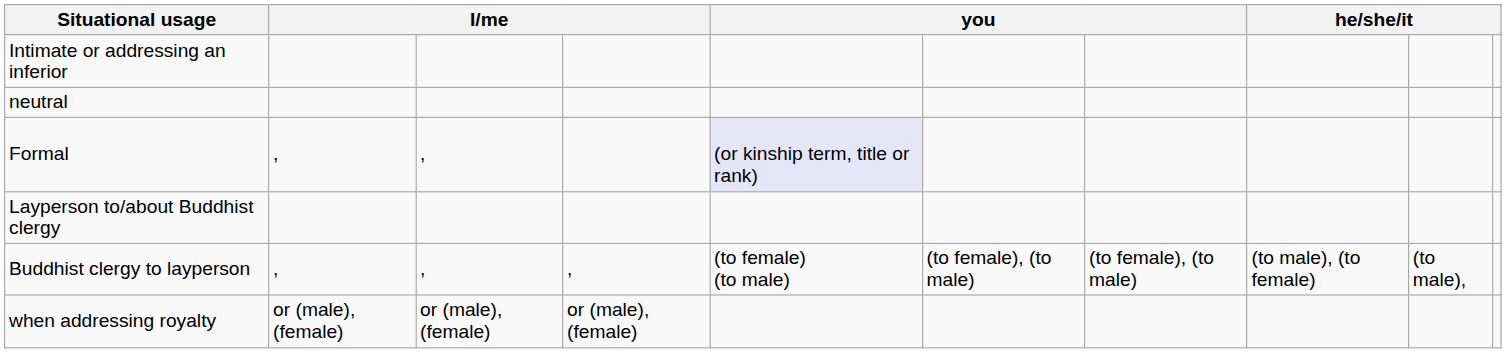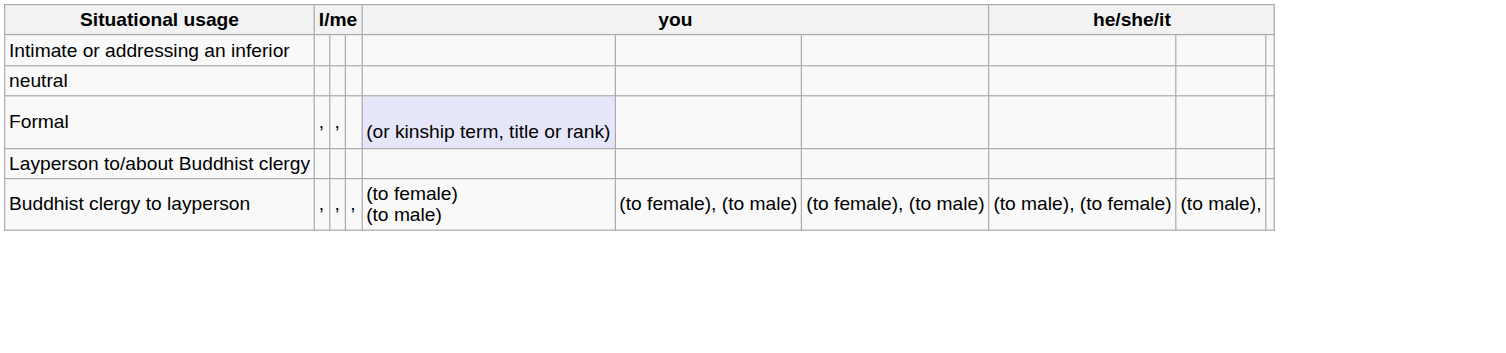- row: when addressing royalty | or (male), (female) | or (male), (female) | or (male), (female)
